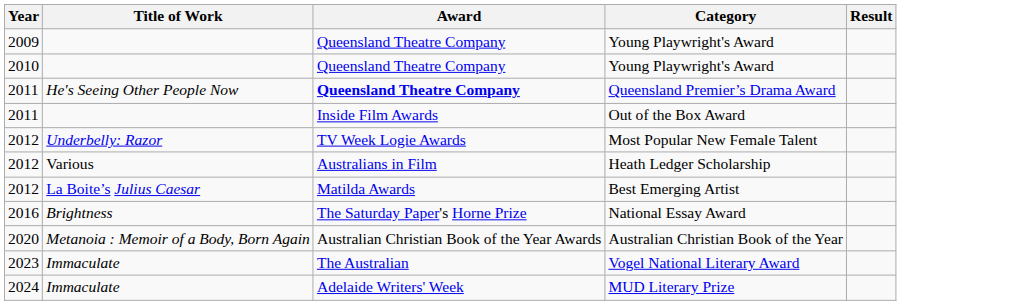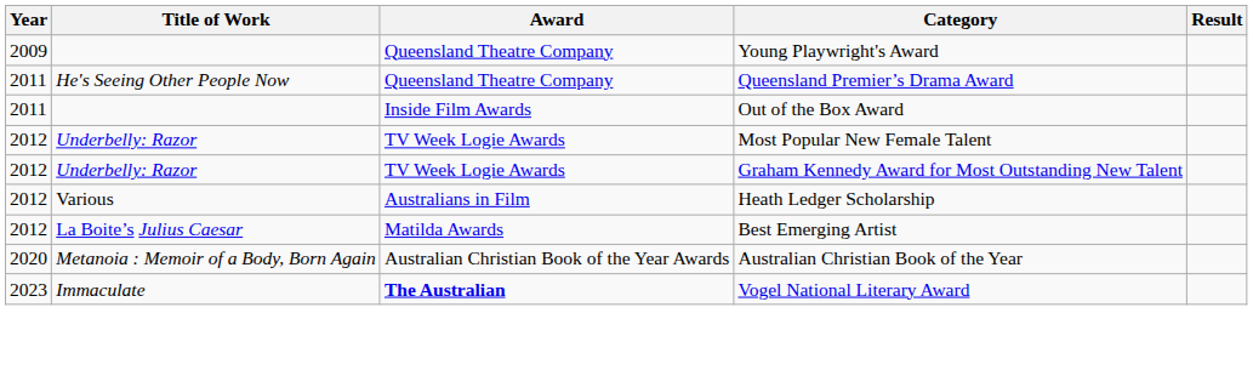- row: 2010 | Queensland Theatre Company | Young Playwright's Award
Queensland Premier’s Drama Award | Award: bold -> normal
+ row: 2012 | Underbelly: Razor | TV Week Logie Awards | Graham Kennedy Award for Most Outstanding New Talent
- row: 2016 | Brightness | The Saturday Paper's Horne Prize | National Essay Award
Vogel National Literary Award | Award: normal -> bold
- row: 2024 | Immaculate | Adelaide Writers' Week | MUD Literary Prize
